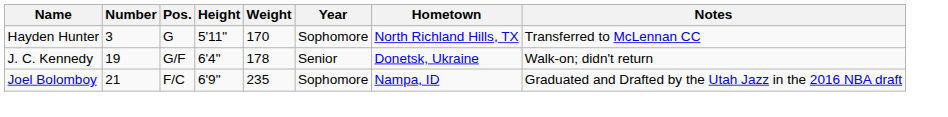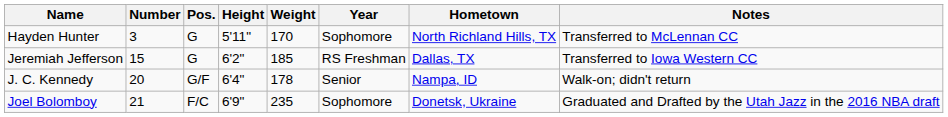+ row: Jeremiah Jefferson | 15 | G | 6'2" | 185 | RS Freshman | Dallas, TX | Transferred to Iowa Western CC
J. C. Kennedy | Number: 19 -> 20
J. C. Kennedy | Hometown: Donetsk, Ukraine -> Nampa, ID
Joel Bolomboy | Hometown: Nampa, ID -> Donetsk, Ukraine
